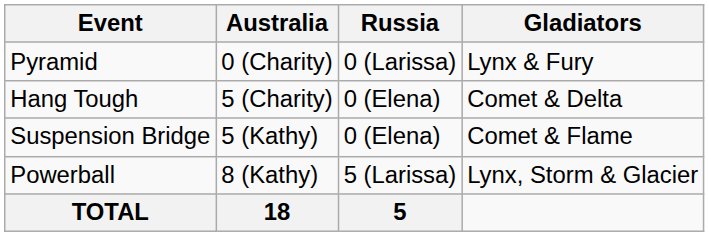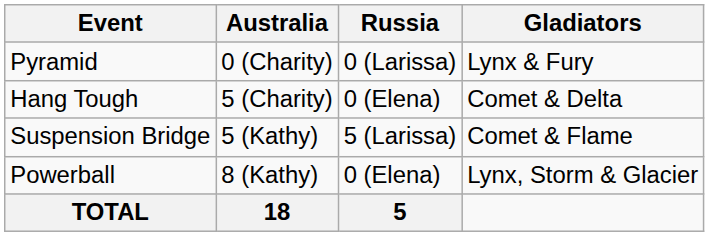Suspension Bridge | Russia: 0 (Elena) -> 5 (Larissa)
Powerball | Russia: 5 (Larissa) -> 0 (Elena)
